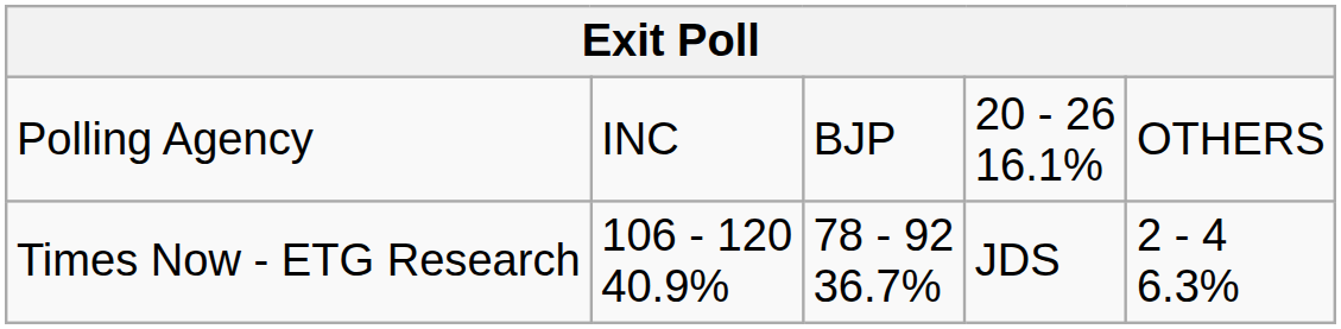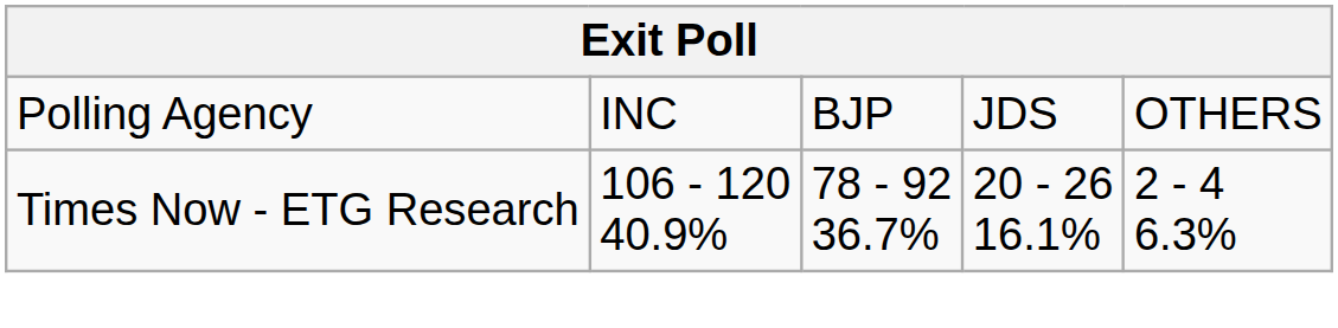Polling Agency | column 4: 20 - 26 16.1% -> JDS
Times Now - ETG Research | column 4: JDS -> 20 - 26 16.1%
